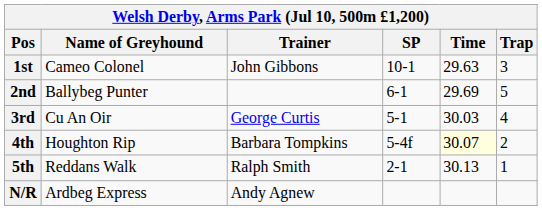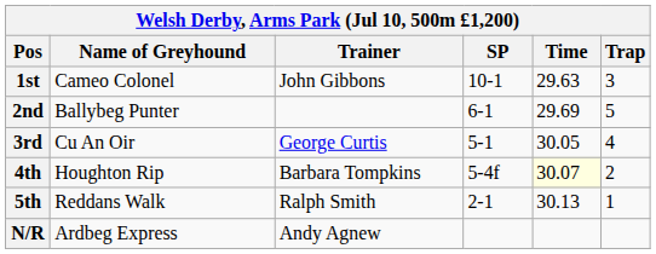3rd | Time: 30.03 -> 30.05
